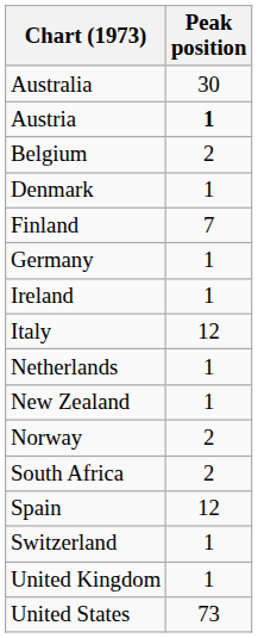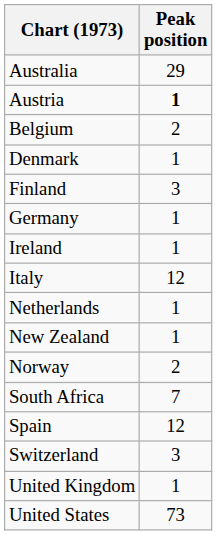Australia | Peak position: 30 -> 29
Finland | Peak position: 7 -> 3
South Africa | Peak position: 2 -> 7
Switzerland | Peak position: 1 -> 3
